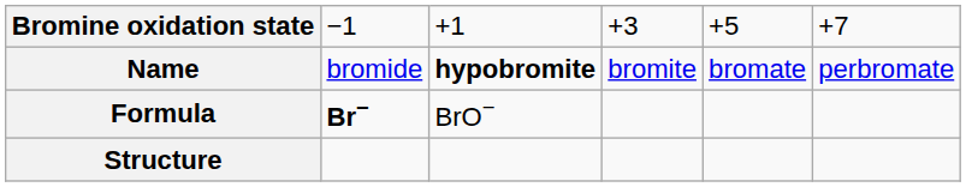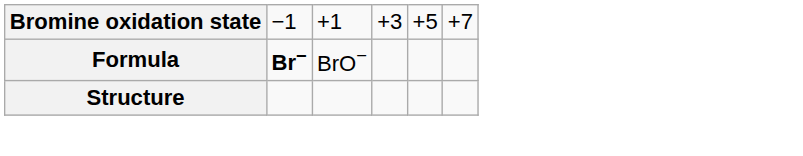- row: Name | bromide | hypobromite | bromite | bromate | perbromate
